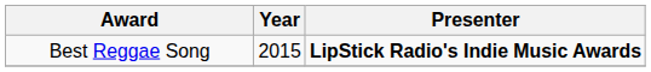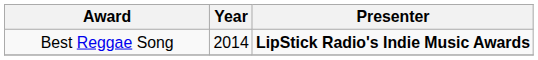Best Reggae Song | Year: 2015 -> 2014
